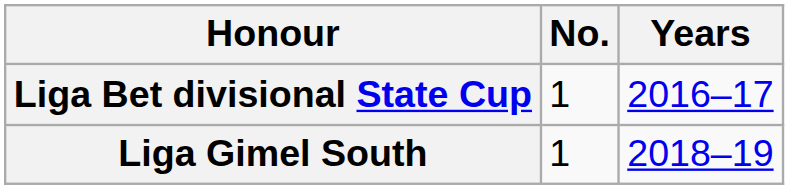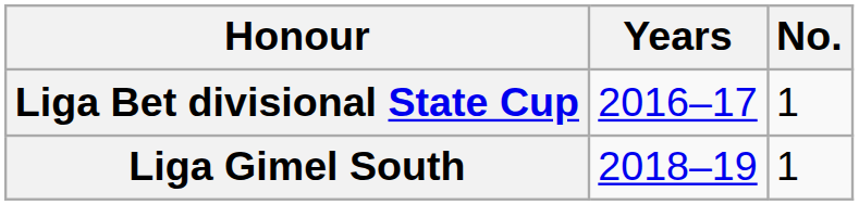columns swapped: No. <-> Years
